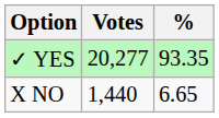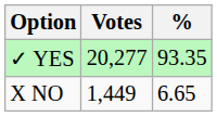X NO | Votes: 1,440 -> 1,449
